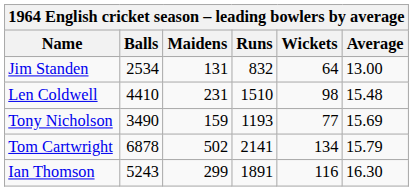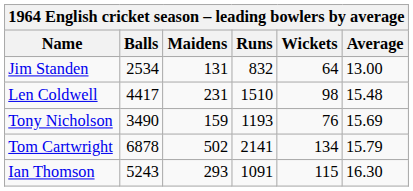Len Coldwell | Balls: 4410 -> 4417
Tony Nicholson | Wickets: 77 -> 76
Ian Thomson | Maidens: 299 -> 293
Ian Thomson | Runs: 1891 -> 1091
Ian Thomson | Wickets: 116 -> 115
